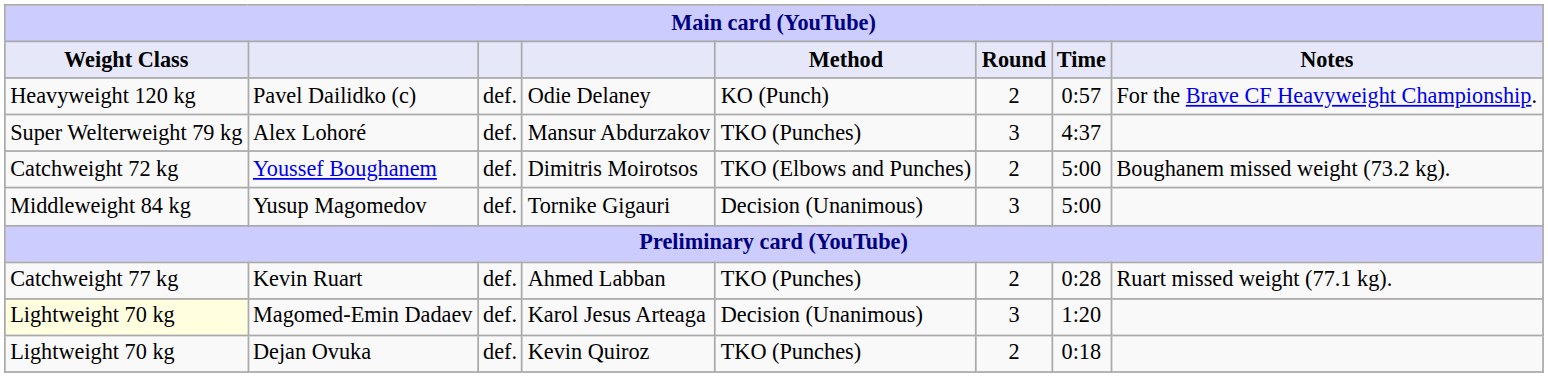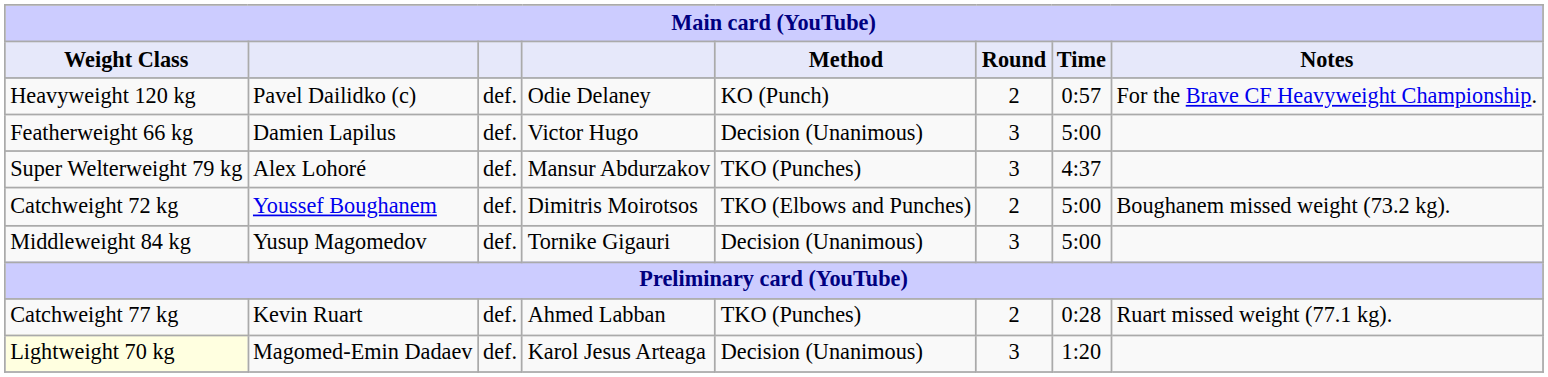+ row: Featherweight 66 kg | Damien Lapilus | def. | Victor Hugo | Decision (Unanimous) | 3 | 5:00
- row: Lightweight 70 kg | Dejan Ovuka | def. | Kevin Quiroz | TKO (Punches) | 2 | 0:18
